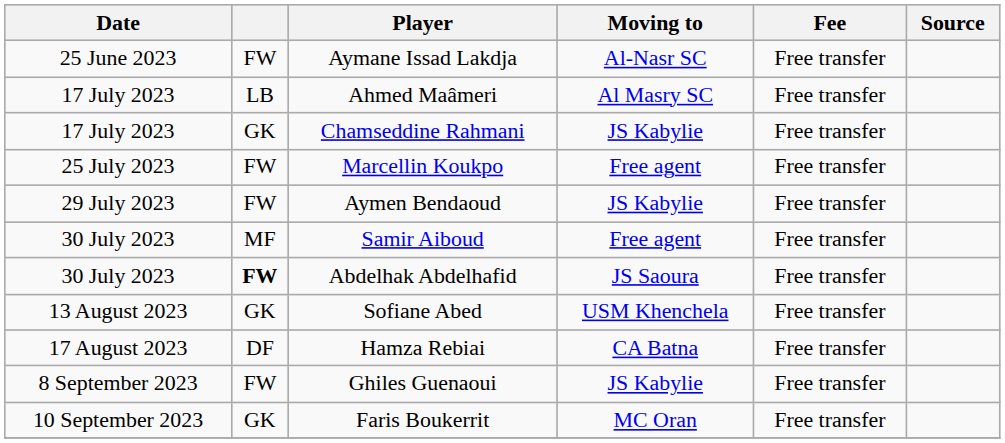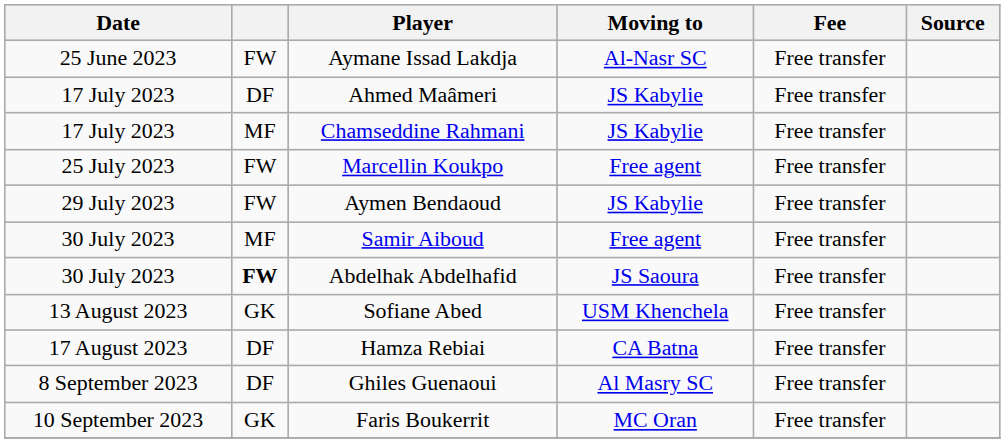Ahmed Maâmeri | column 2: LB -> DF
Ahmed Maâmeri | Moving to: Al Masry SC -> JS Kabylie
Chamseddine Rahmani | column 2: GK -> MF
Ghiles Guenaoui | column 2: FW -> DF
Ghiles Guenaoui | Moving to: JS Kabylie -> Al Masry SC
